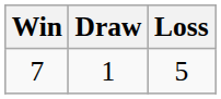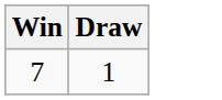- column: Loss | 5
